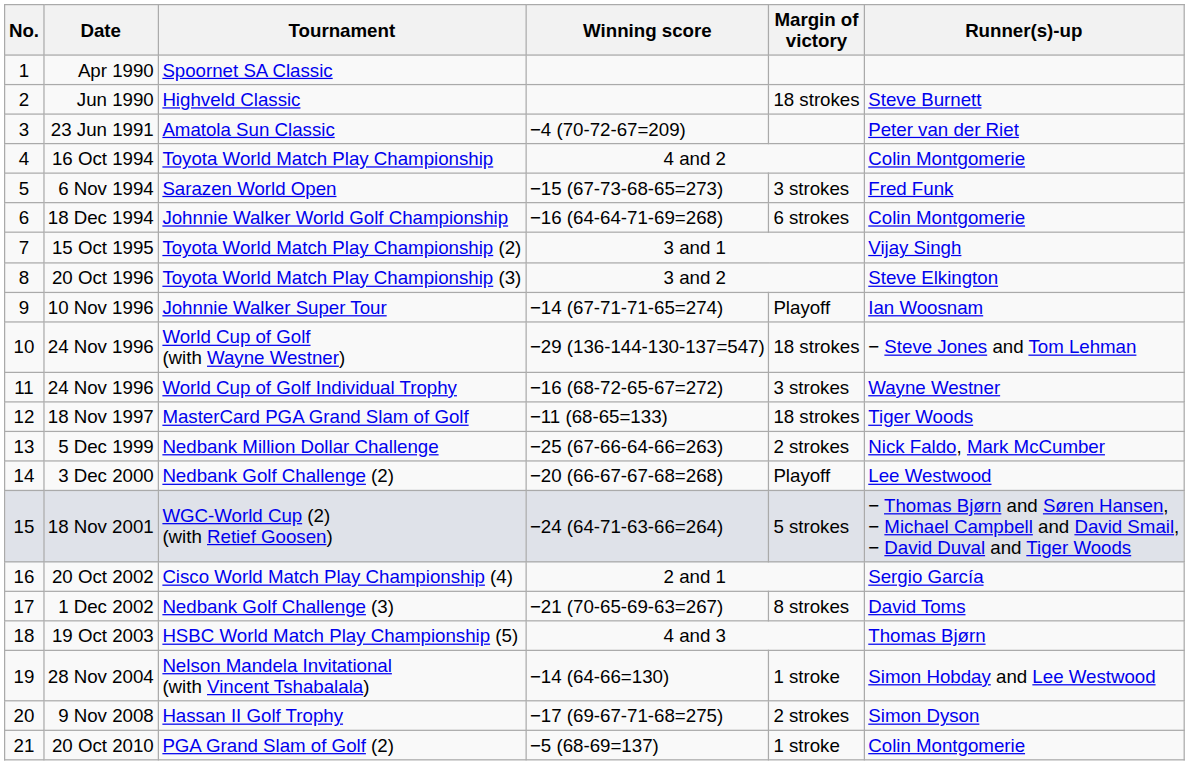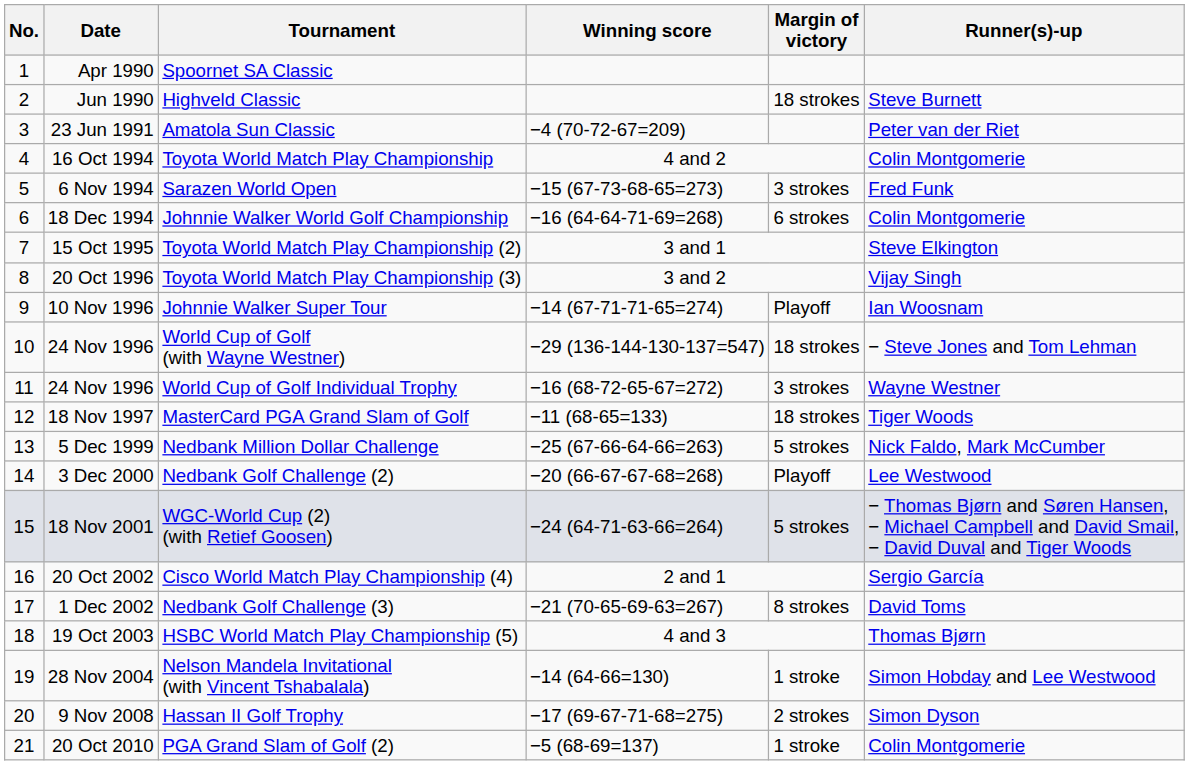Toyota World Match Play Championship (2) | Runner(s)-up: Vijay Singh -> Steve Elkington
Toyota World Match Play Championship (3) | Runner(s)-up: Steve Elkington -> Vijay Singh
Nedbank Million Dollar Challenge | Margin of victory: 2 strokes -> 5 strokes
